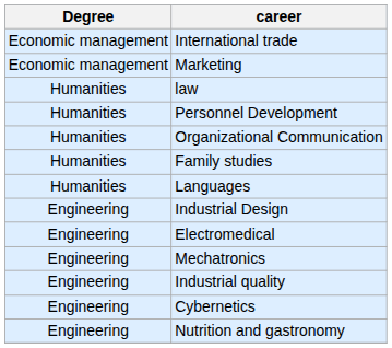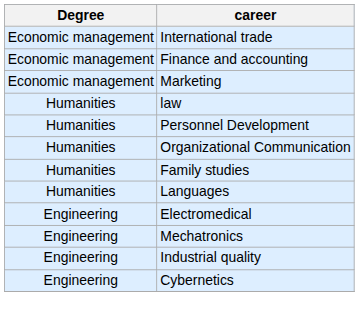+ row: Economic management | Finance and accounting
- row: Engineering | Industrial Design
- row: Engineering | Nutrition and gastronomy
